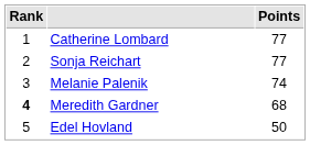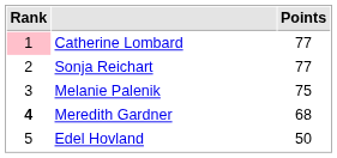Catherine Lombard | Rank: no background -> pink background
Melanie Palenik | Points: 74 -> 75
